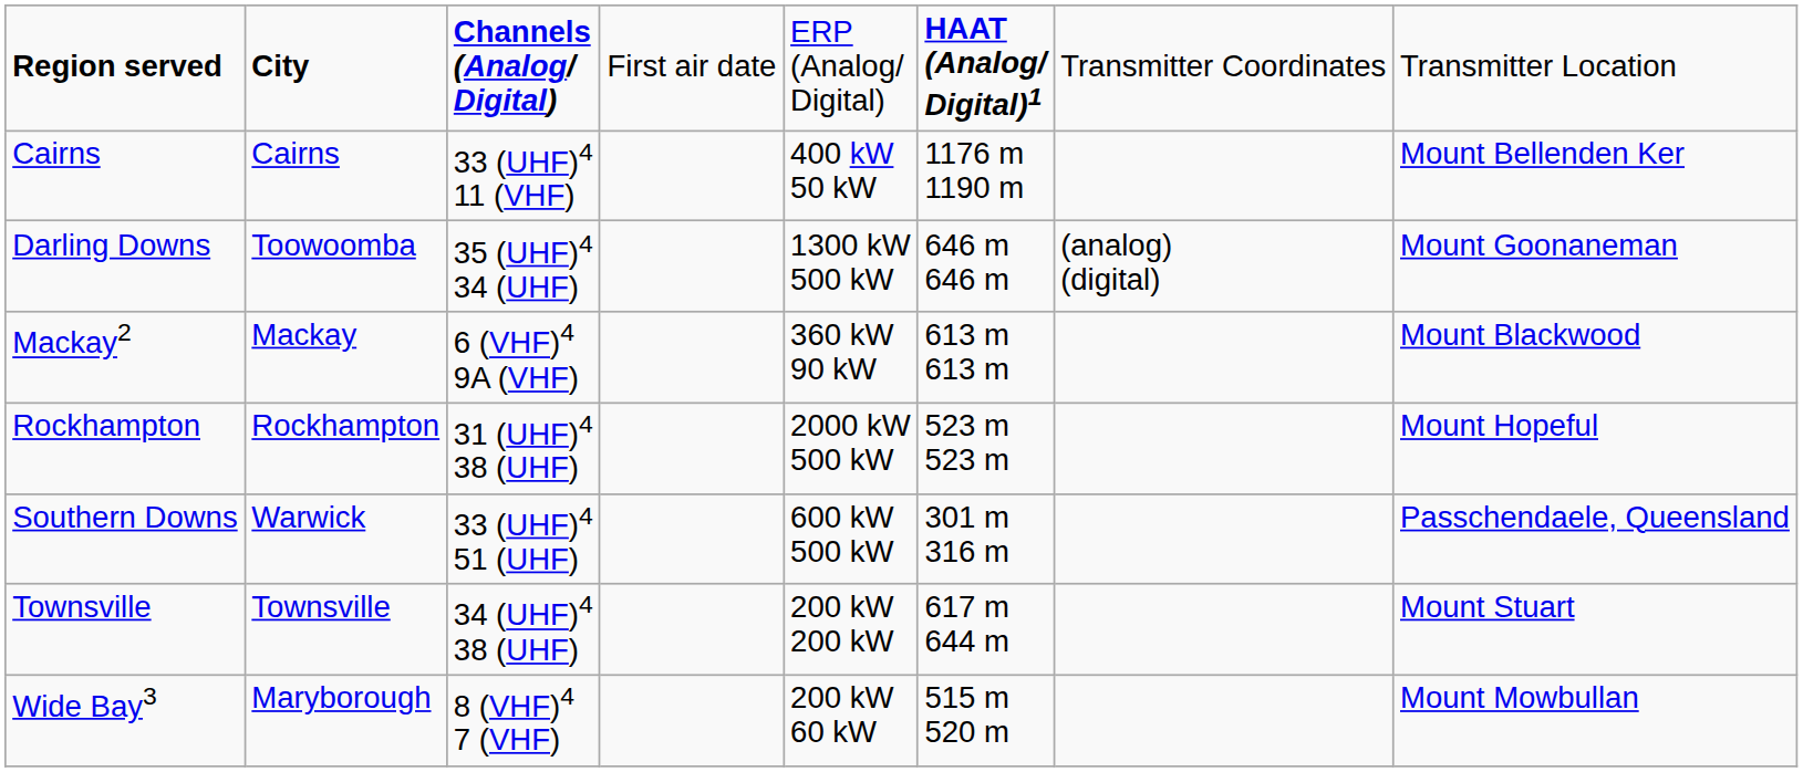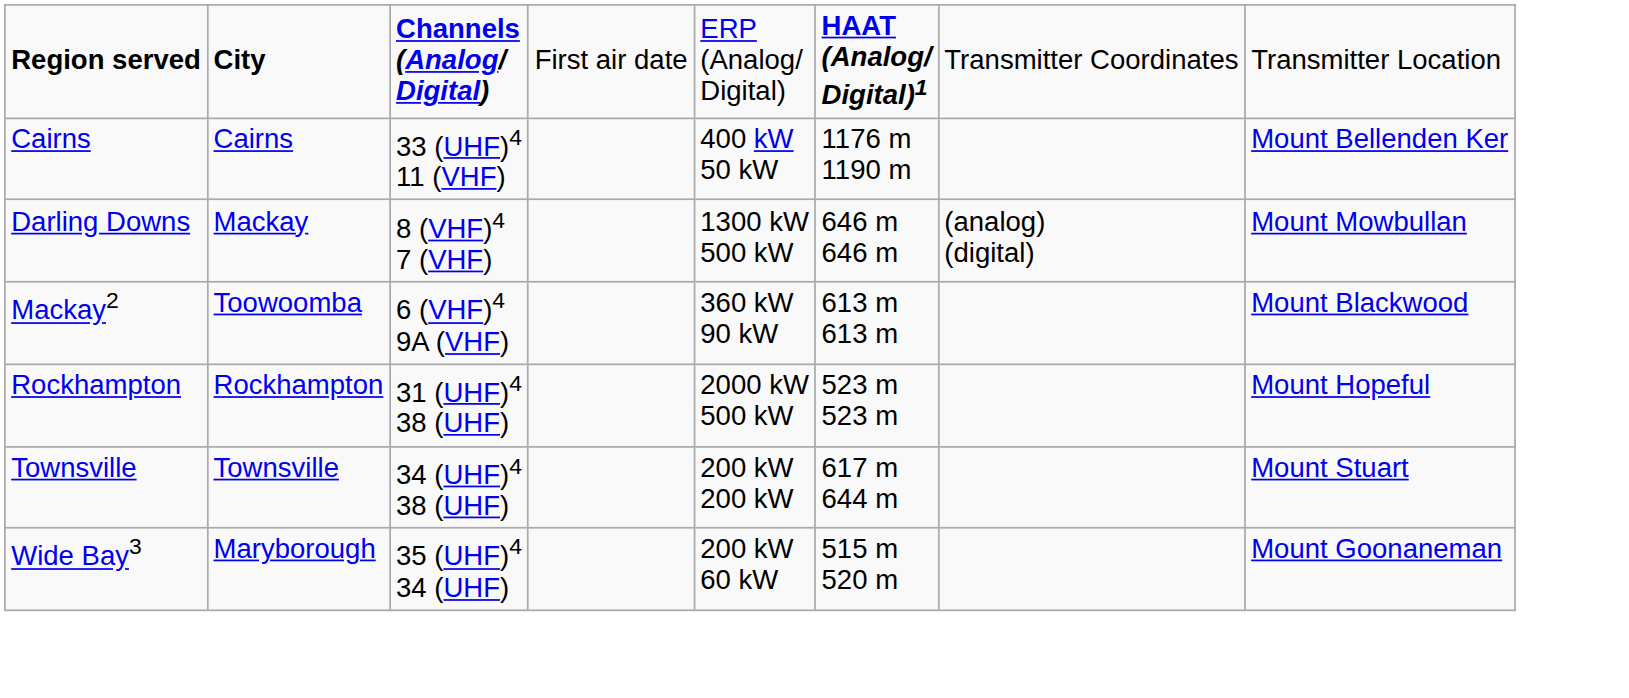Darling Downs | column 2: Toowoomba -> Mackay
Darling Downs | column 3: 35 (UHF)4 34 (UHF) -> 8 (VHF)4 7 (VHF)
Darling Downs | column 8: Mount Goonaneman -> Mount Mowbullan
Mackay2 | column 2: Mackay -> Toowoomba
- row: Southern Downs | Warwick | 33 (UHF)4 51 (UHF) | 600 kW 500 kW | 301 m 316 m | Passchendaele, Queensland
Wide Bay3 | column 3: 8 (VHF)4 7 (VHF) -> 35 (UHF)4 34 (UHF)
Wide Bay3 | column 8: Mount Mowbullan -> Mount Goonaneman
